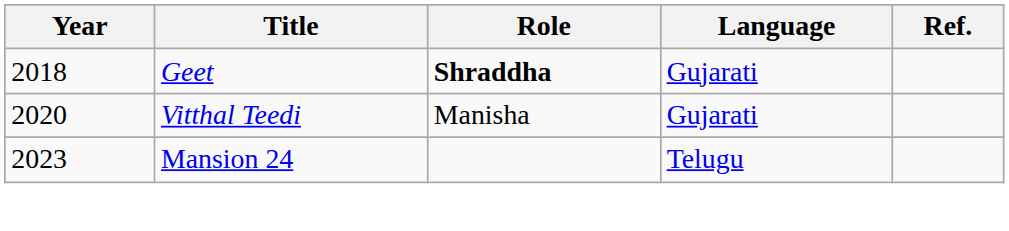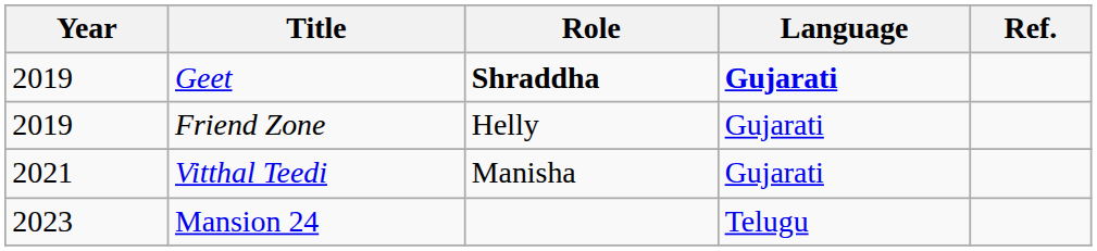Geet | Year: 2018 -> 2019
Geet | Language: normal -> bold
+ row: 2019 | Friend Zone | Helly | Gujarati
Vitthal Teedi | Year: 2020 -> 2021
